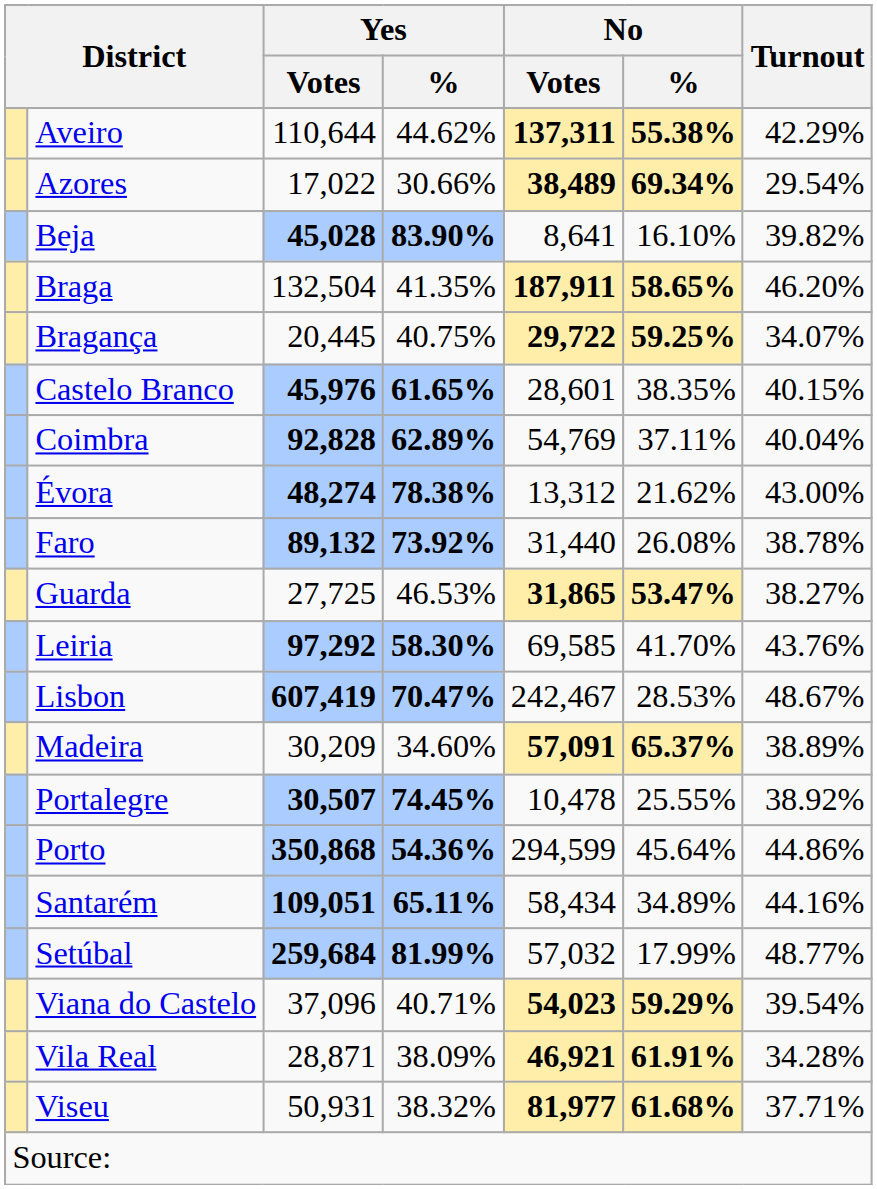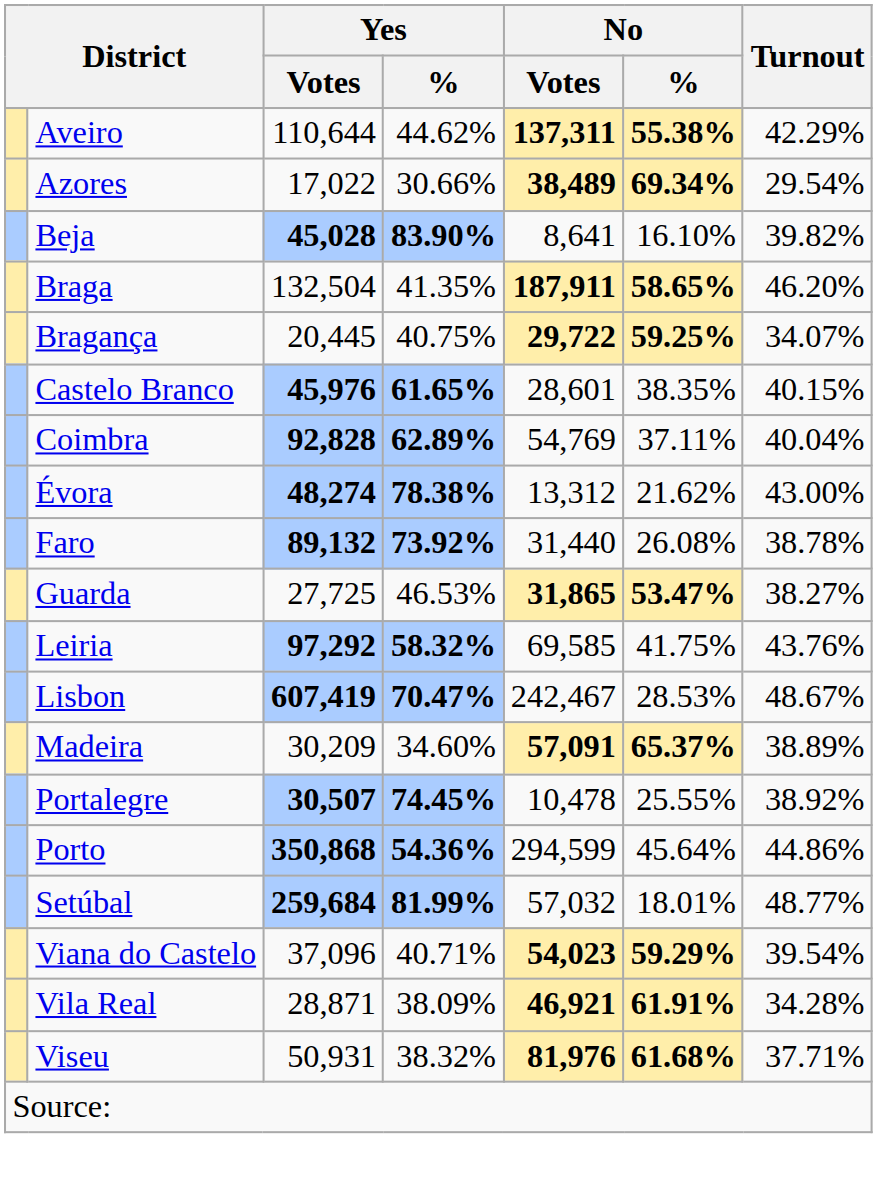Leiria | Yes / %: 58.30% -> 58.32%
Leiria | No / %: 41.70% -> 41.75%
- row: Santarém | 109,051 | 65.11% | 58,434 | 34.89% | 44.16%
Setúbal | No / %: 17.99% -> 18.01%
Viseu | No / Votes: 81,977 -> 81,976
